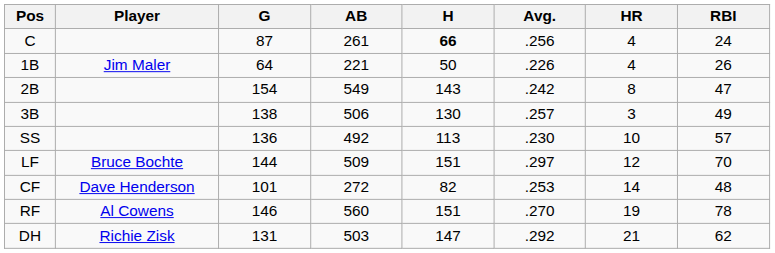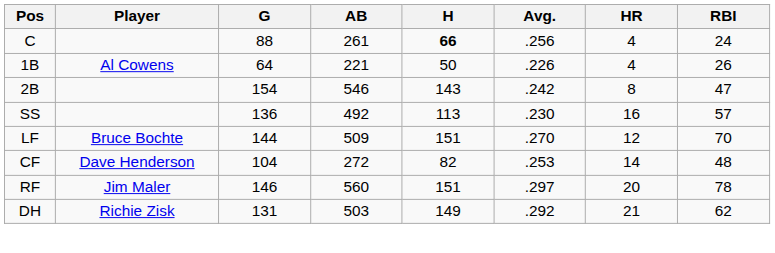C | G: 87 -> 88
1B | Player: Jim Maler -> Al Cowens
2B | AB: 549 -> 546
- row: 3B | 138 | 506 | 130 | .257 | 3 | 49
SS | HR: 10 -> 16
LF | Avg.: .297 -> .270
CF | G: 101 -> 104
RF | Player: Al Cowens -> Jim Maler
RF | Avg.: .270 -> .297
RF | HR: 19 -> 20
DH | H: 147 -> 149
